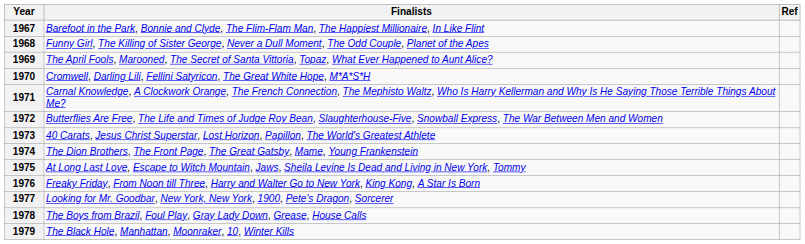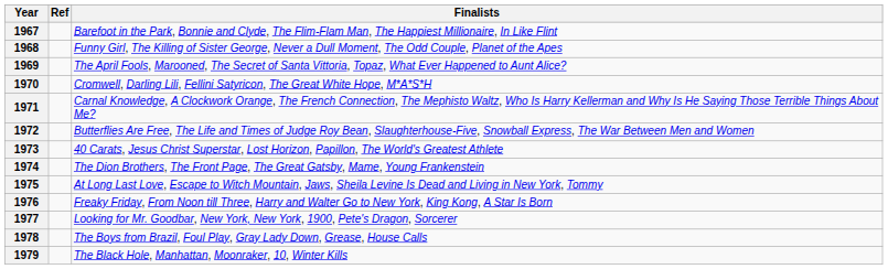columns swapped: Finalists <-> Ref
